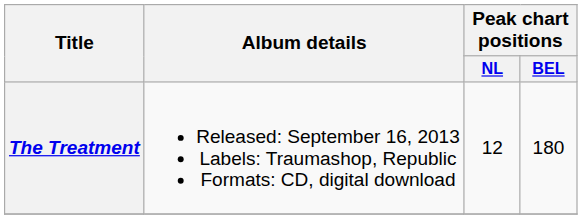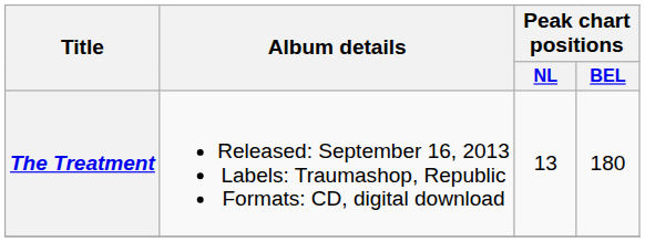The Treatment | Peak chart positions / NL: 12 -> 13
